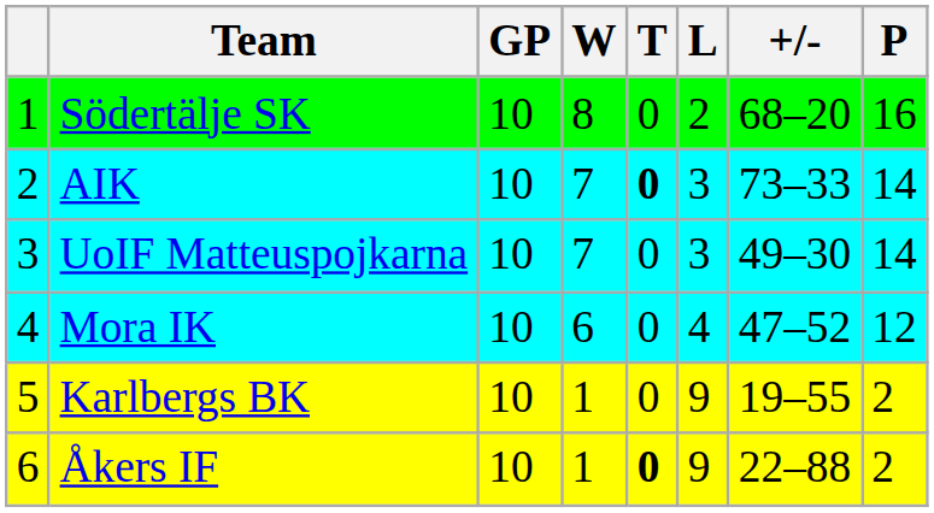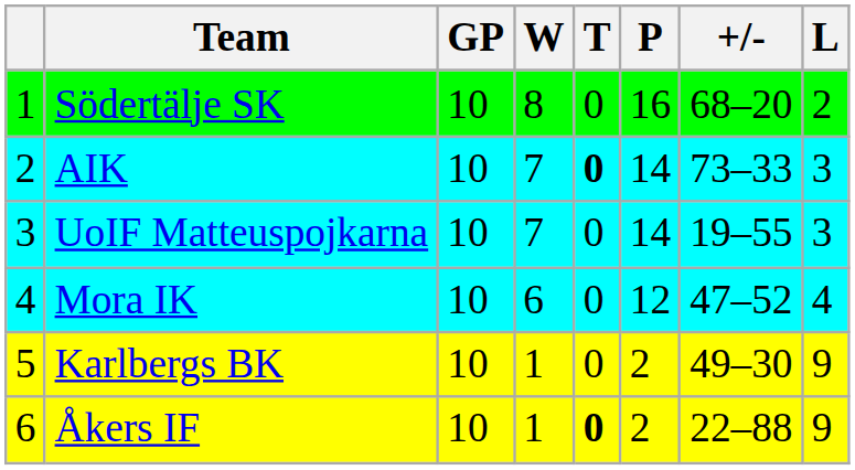columns swapped: L <-> P
UoIF Matteuspojkarna | +/-: 49–30 -> 19–55
Karlbergs BK | +/-: 19–55 -> 49–30
